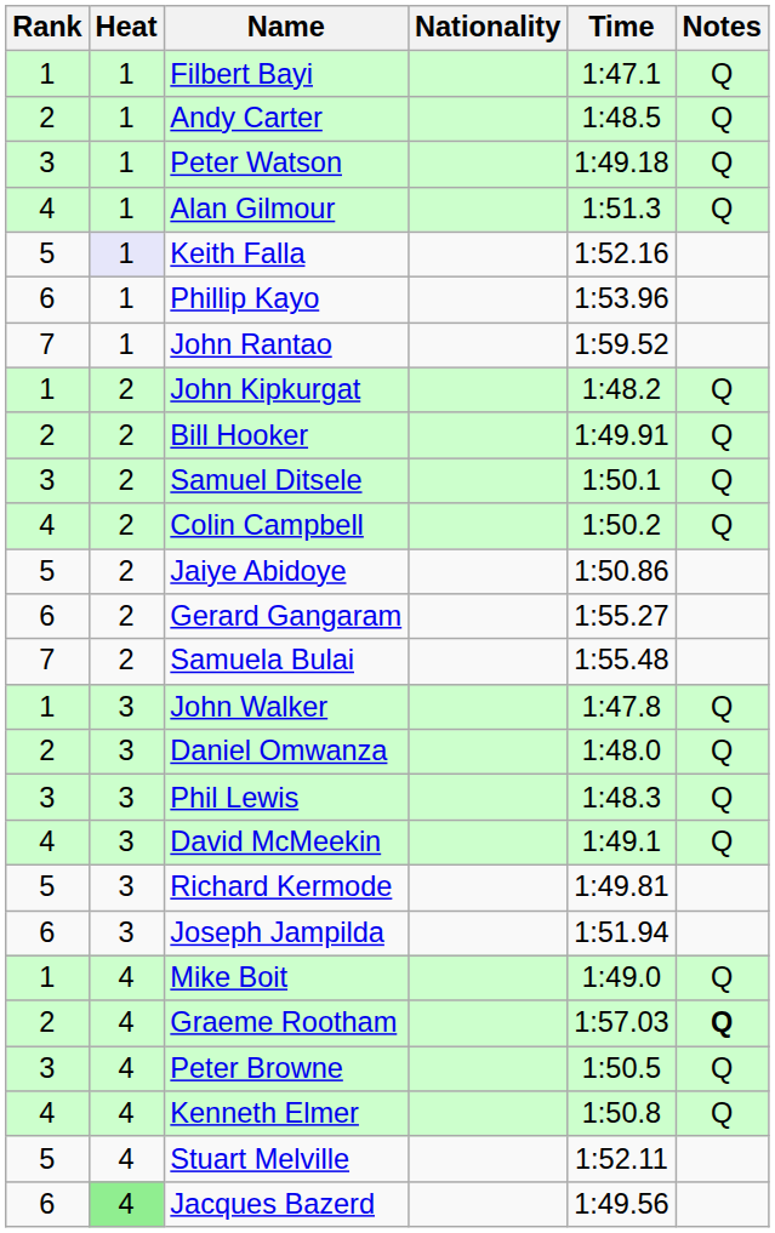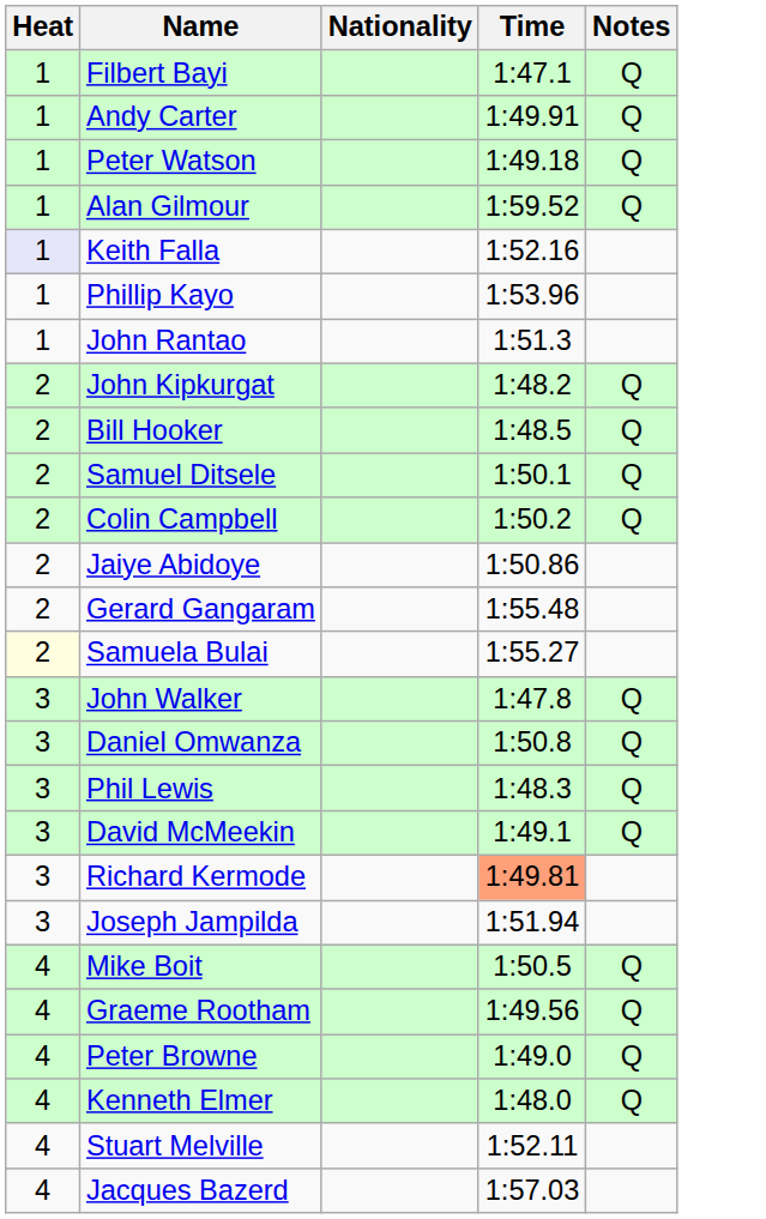- column: Rank | 1 | 2 | 3 | 4 | 5 | 6 | 7 | 1 | 2 | 3 | 4 | 5 | 6 | 7 | 1 | 2 | 3 | 4 | 5 | 6 | 1 | 2 | 3 | 4 | 5 | 6
Andy Carter | Time: 1:48.5 -> 1:49.91
Alan Gilmour | Time: 1:51.3 -> 1:59.52
John Rantao | Time: 1:59.52 -> 1:51.3
Bill Hooker | Time: 1:49.91 -> 1:48.5
Gerard Gangaram | Time: 1:55.27 -> 1:55.48
Samuela Bulai | Heat: no background -> lightyellow background
Samuela Bulai | Time: 1:55.48 -> 1:55.27
Daniel Omwanza | Time: 1:48.0 -> 1:50.8
Richard Kermode | Time: no background -> lightsalmon background
Mike Boit | Time: 1:49.0 -> 1:50.5
Graeme Rootham | Time: 1:57.03 -> 1:49.56
Graeme Rootham | Notes: bold -> normal
Peter Browne | Time: 1:50.5 -> 1:49.0
Kenneth Elmer | Time: 1:50.8 -> 1:48.0
Jacques Bazerd | Heat: lightgreen background -> no background
Jacques Bazerd | Time: 1:49.56 -> 1:57.03
